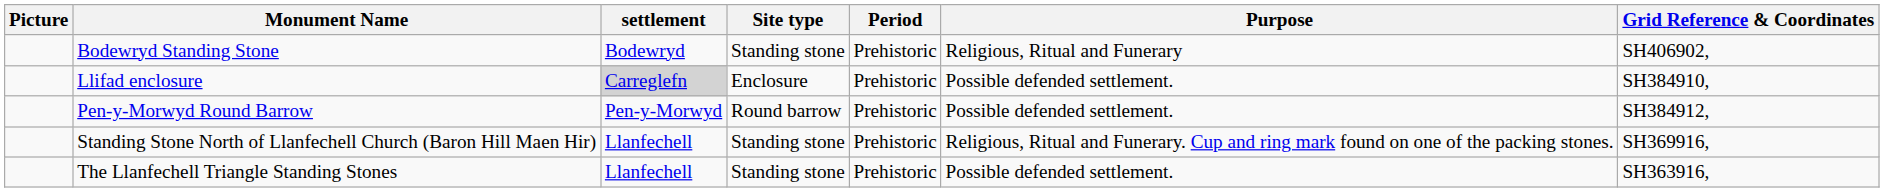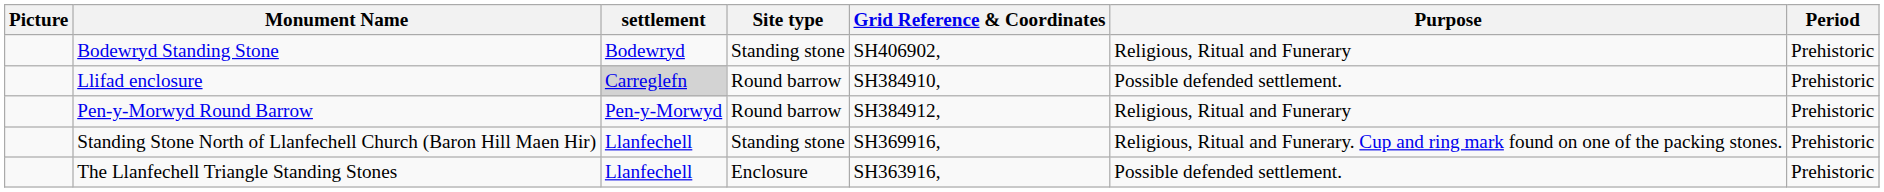columns swapped: Period <-> Grid Reference & Coordinates
Llifad enclosure | Site type: Enclosure -> Round barrow
Pen-y-Morwyd Round Barrow | Purpose: Possible defended settlement. -> Religious, Ritual and Funerary
The Llanfechell Triangle Standing Stones | Site type: Standing stone -> Enclosure
